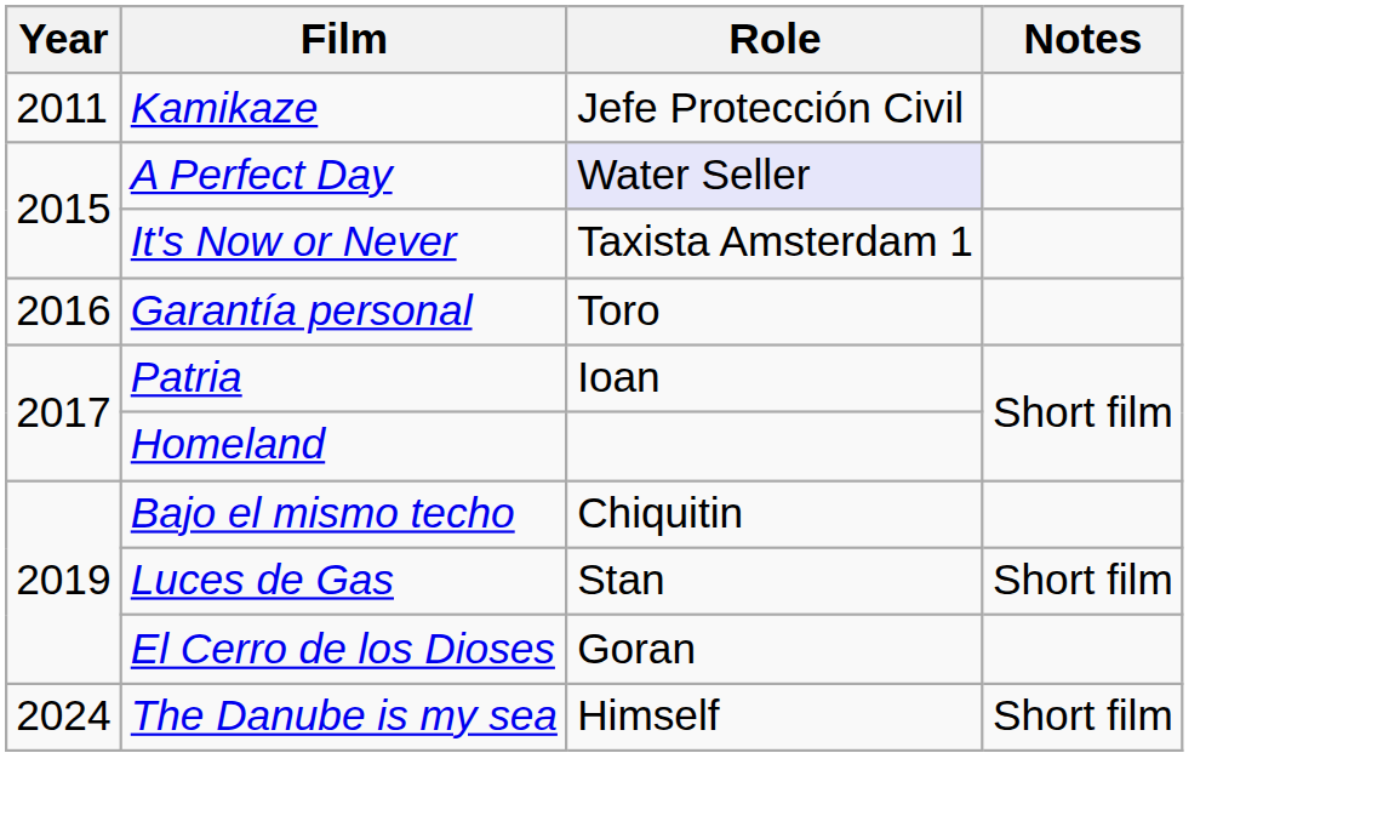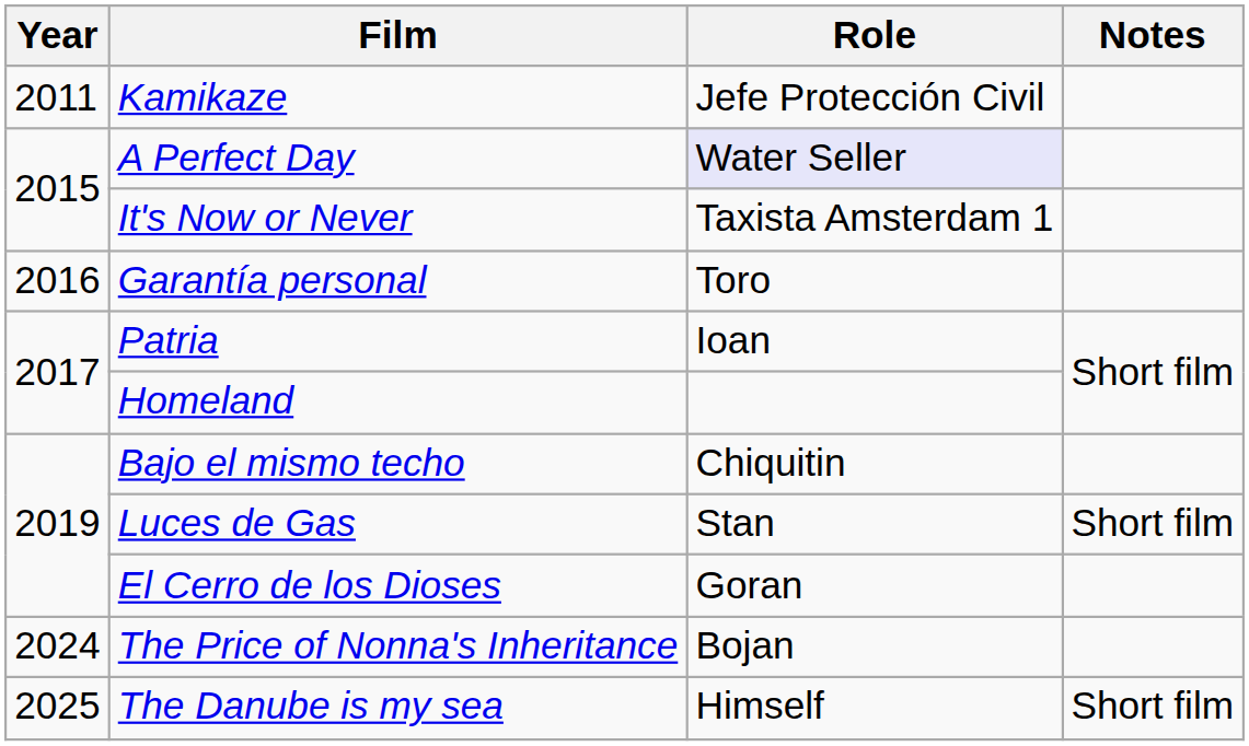+ row: 2024 | The Price of Nonna's Inheritance | Bojan
The Danube is my sea | Year: 2024 -> 2025
